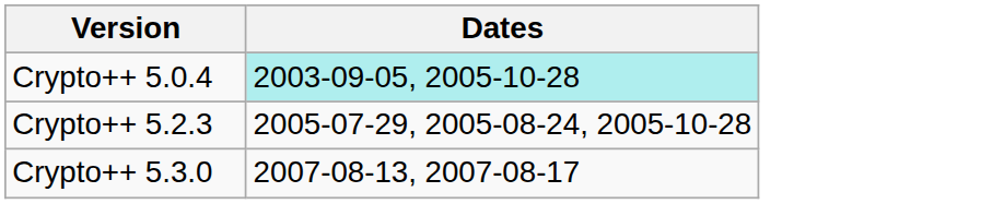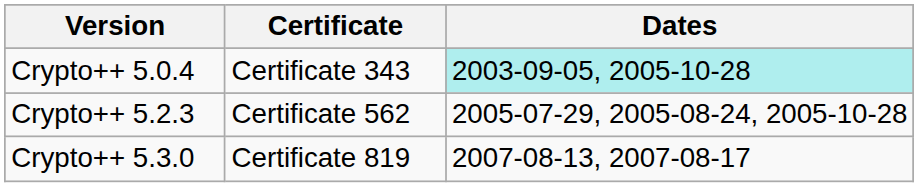+ column: Certificate | Certificate 343 | Certificate 562 | Certificate 819
